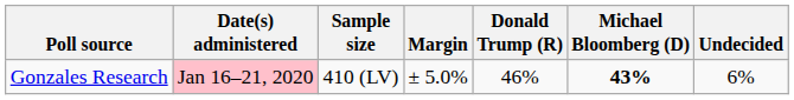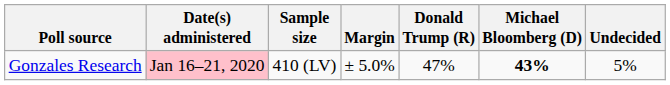Gonzales Research | Donald Trump (R): 46% -> 47%
Gonzales Research | Undecided: 6% -> 5%
